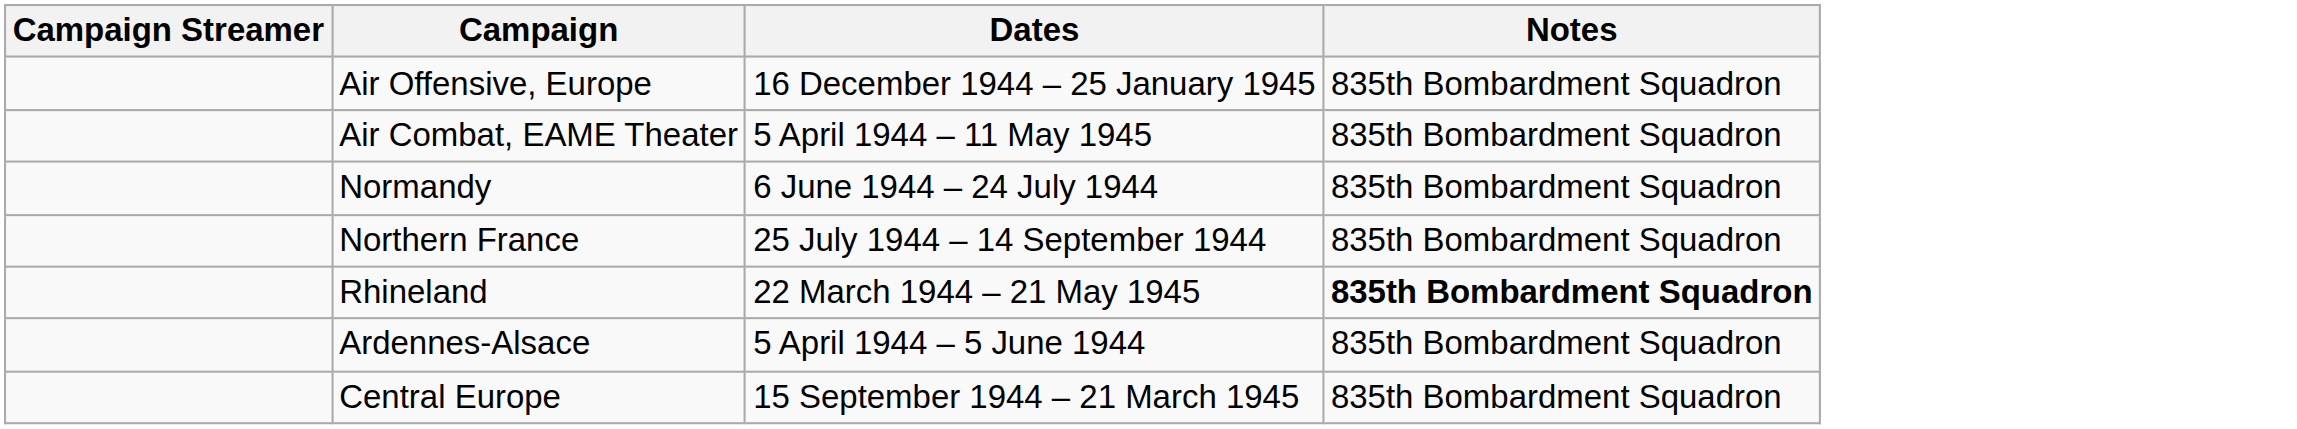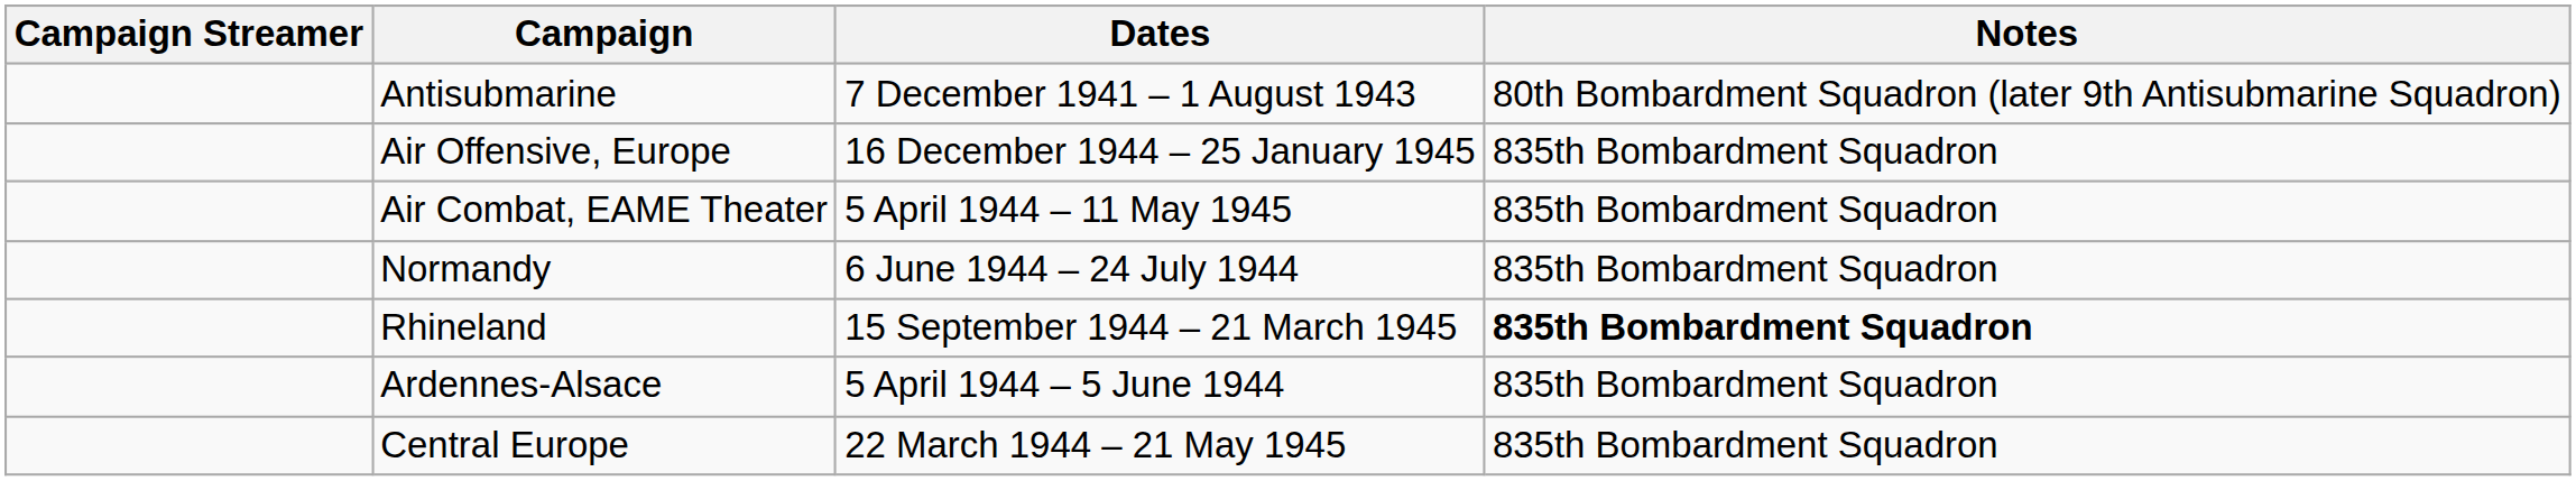+ row: Antisubmarine | 7 December 1941 – 1 August 1943 | 80th Bombardment Squadron (later 9th Antisubmarine Squadron)
- row: Northern France | 25 July 1944 – 14 September 1944 | 835th Bombardment Squadron
Rhineland | Dates: 22 March 1944 – 21 May 1945 -> 15 September 1944 – 21 March 1945
Central Europe | Dates: 15 September 1944 – 21 March 1945 -> 22 March 1944 – 21 May 1945
